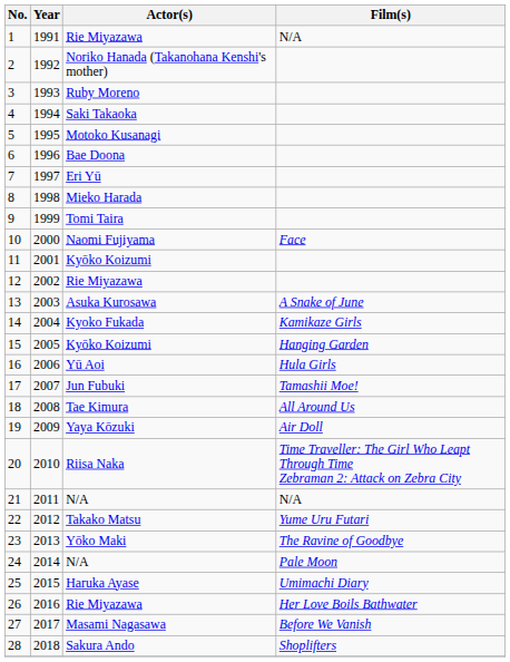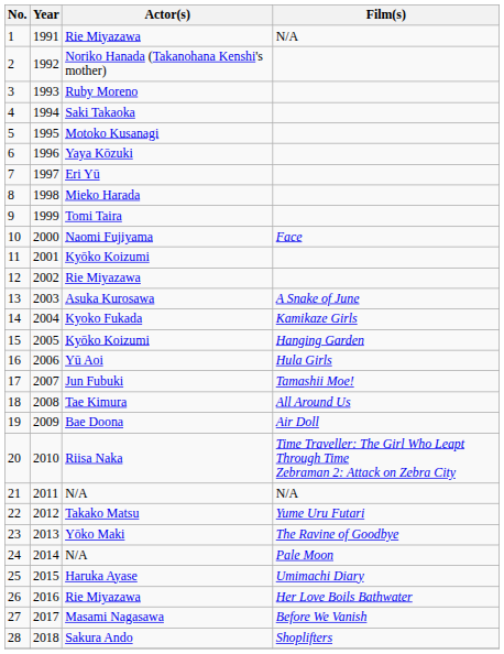6 | Actor(s): Bae Doona -> Yaya Kōzuki
19 | Actor(s): Yaya Kōzuki -> Bae Doona
